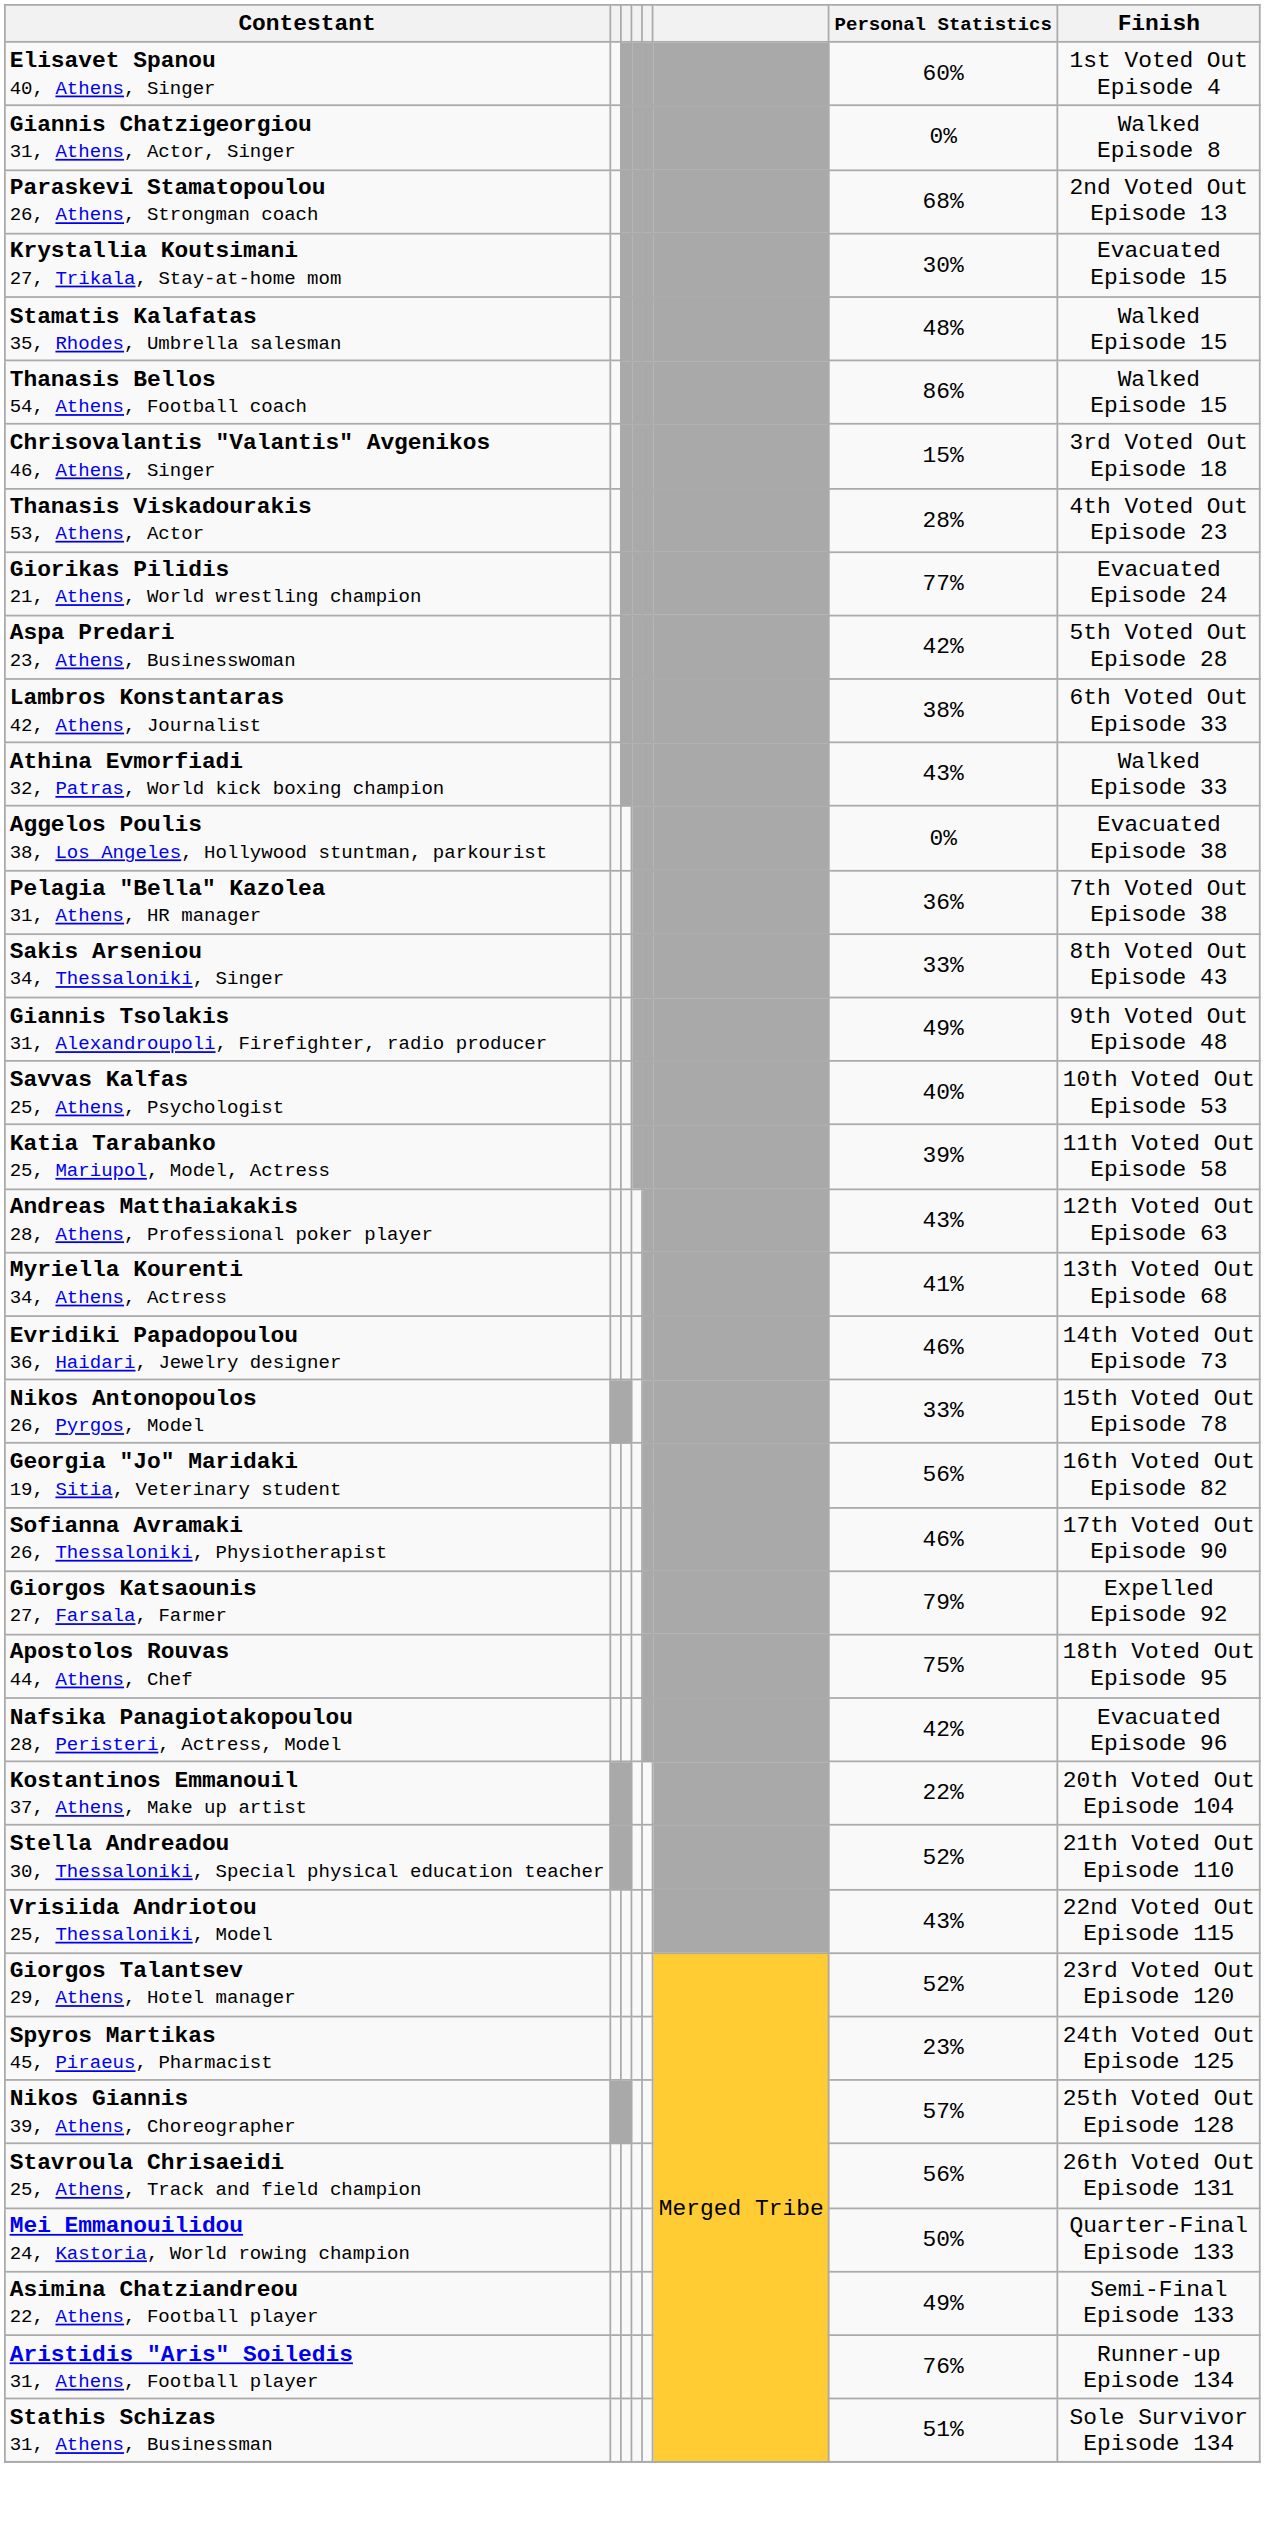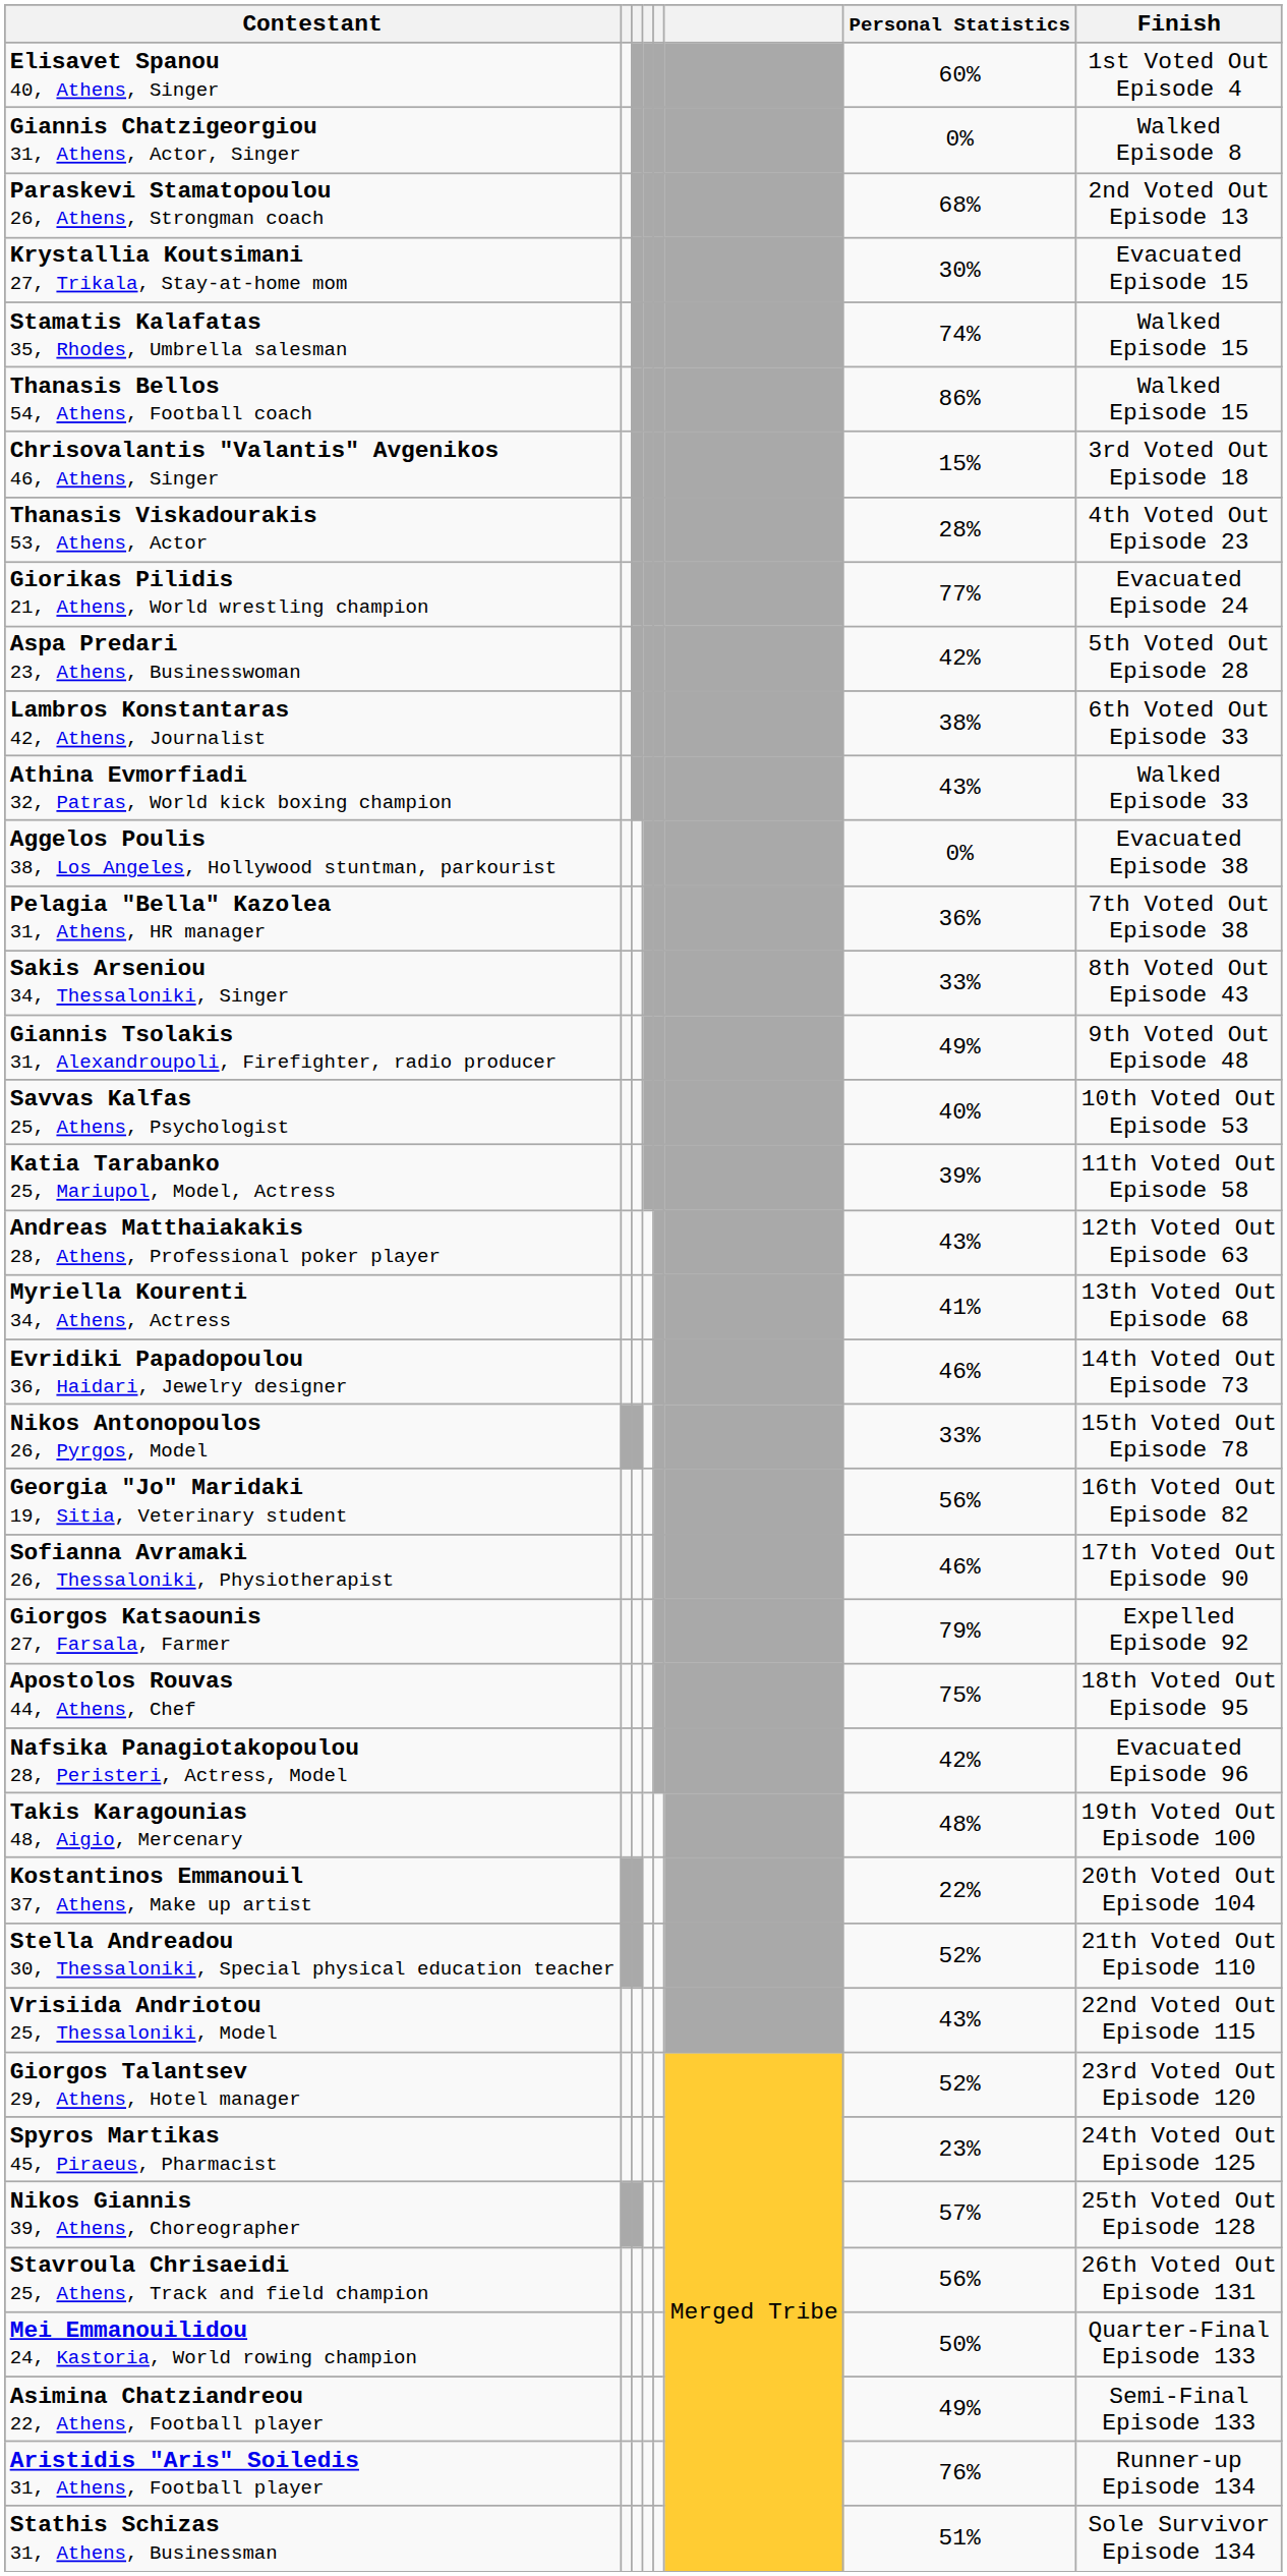Stamatis Kalafatas 35, Rhodes, Umbrella salesman | Personal Statistics: 48% -> 74%
+ row: Takis Karagounias 48, Aigio, Mercenary | 48% | 19th Voted Out Episode 100
